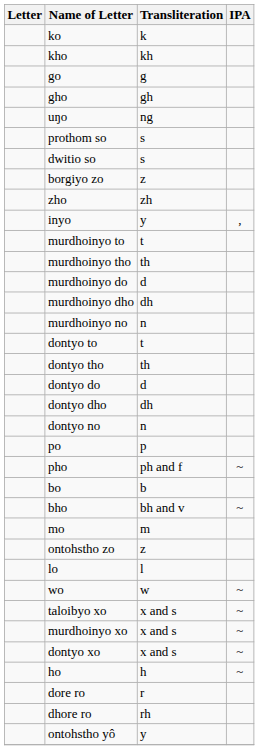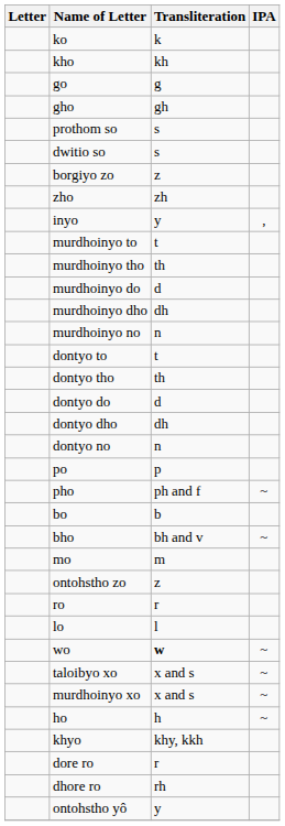- row: uŋo | ng
+ row: ro | r
wo | Transliteration: normal -> bold
- row: dontyo xo | x and s | ~
+ row: khyo | khy, kkh
